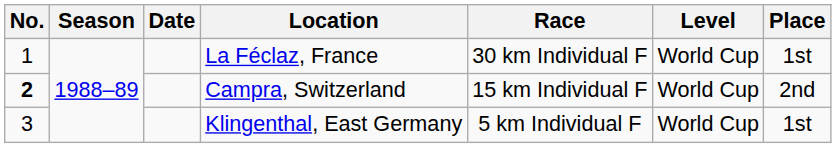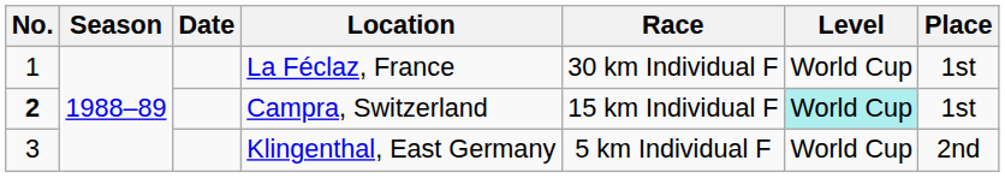Campra, Switzerland | Level: no background -> paleturquoise background
Campra, Switzerland | Place: 2nd -> 1st
Klingenthal, East Germany | Place: 1st -> 2nd
